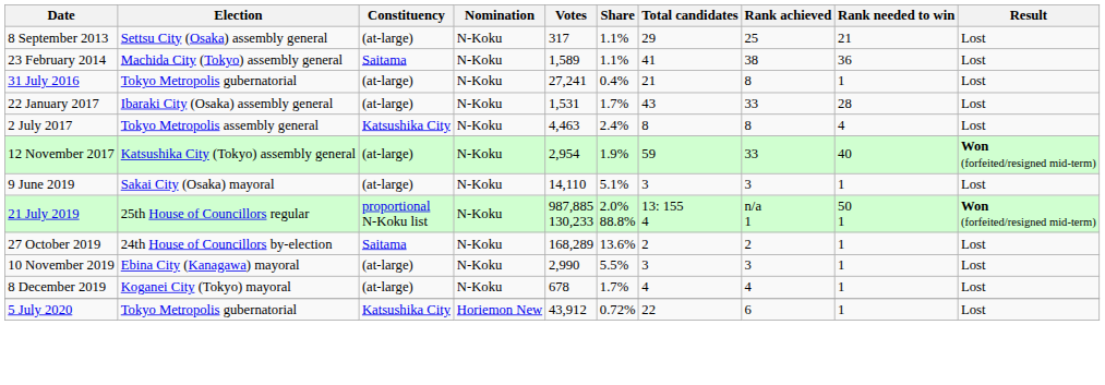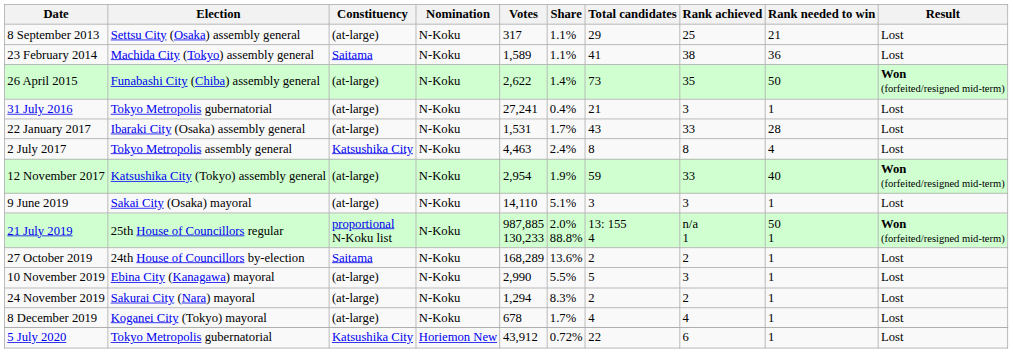+ row: 26 April 2015 | Funabashi City (Chiba) assembly general | (at-large) | N-Koku | 2,622 | 1.4% | 73 | 35 | 50 | Won (forfeited/resigned mid-term)
31 July 2016 | Rank achieved: 8 -> 3
10 November 2019 | Total candidates: 3 -> 5
+ row: 24 November 2019 | Sakurai City (Nara) mayoral | (at-large) | N-Koku | 1,294 | 8.3% | 2 | 2 | 1 | Lost
